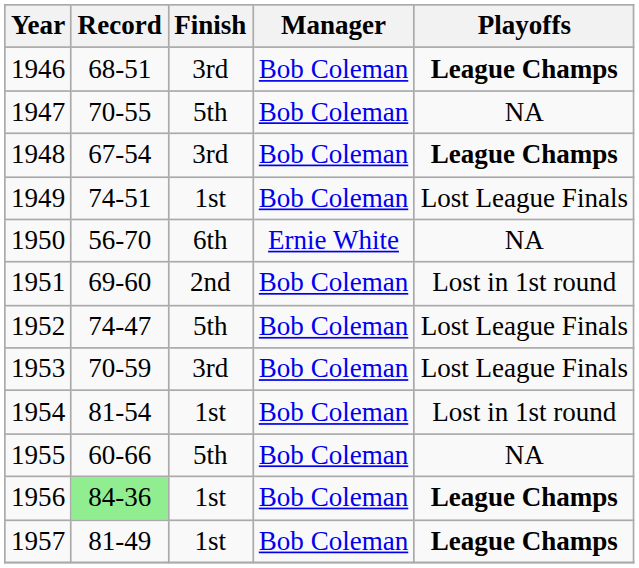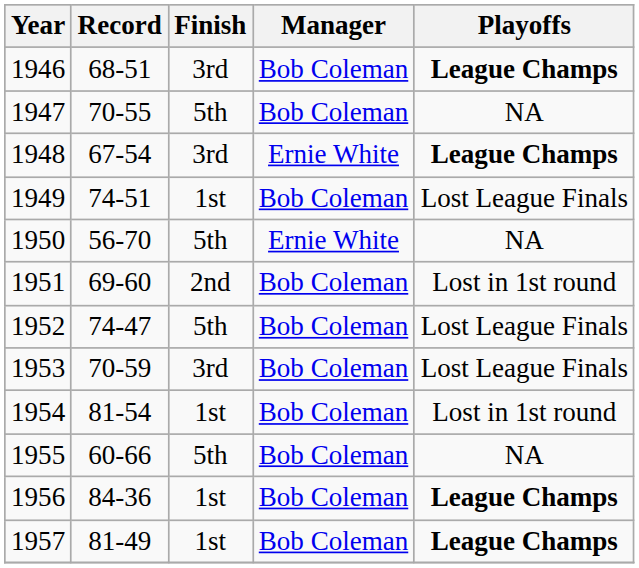1948 | Manager: Bob Coleman -> Ernie White
1950 | Finish: 6th -> 5th
1956 | Record: lightgreen background -> no background
